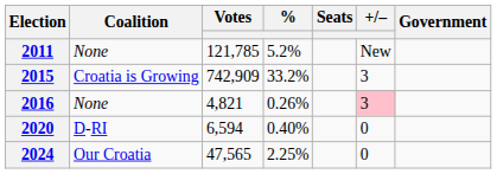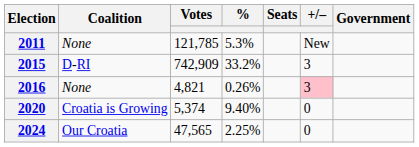2011 | %: 5.2% -> 5.3%
2015 | Coalition: Croatia is Growing -> D-RI
2020 | Coalition: D-RI -> Croatia is Growing
2020 | Votes: 6,594 -> 5,374
2020 | %: 0.40% -> 9.40%
